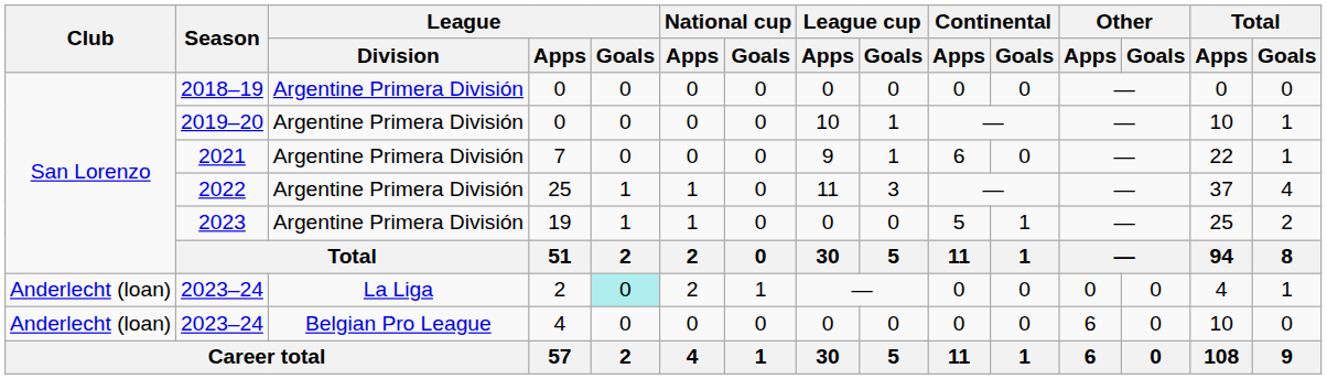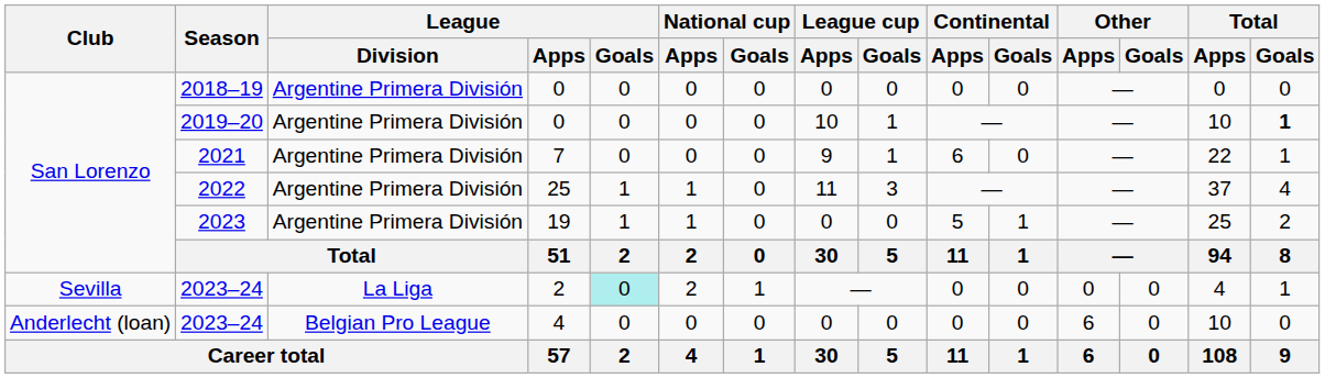2019–20 | Total / Goals: normal -> bold
2023–24 / 2 | Club: Anderlecht (loan) -> Sevilla
